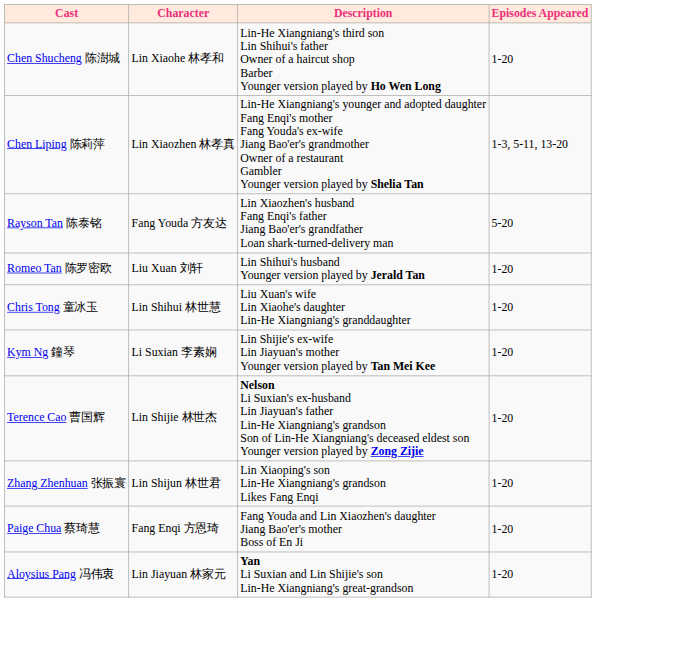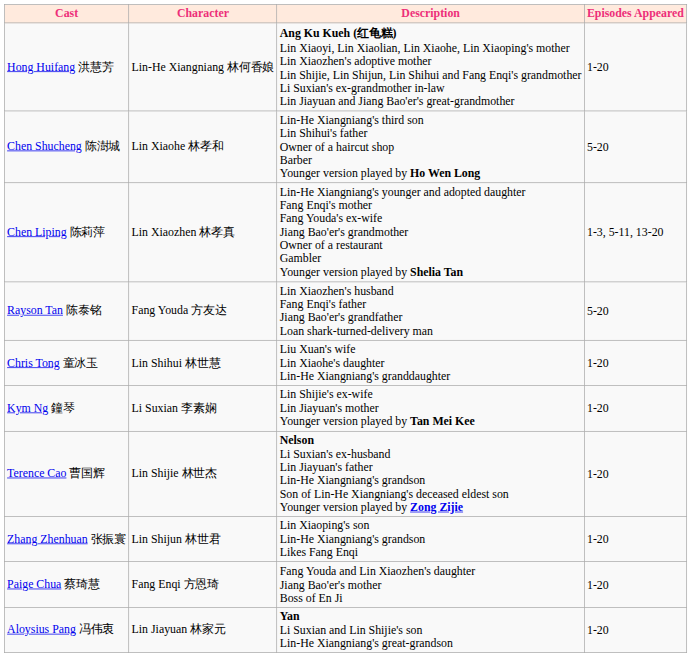+ row: Hong Huifang 洪慧芳 | Lin-He Xiangniang 林何香娘 | Ang Ku Kueh (红龟糕) Lin Xiaoyi, Lin Xiaolian, Lin Xiaohe, Lin Xiaoping's mother Lin Xiaozhen's adoptive mother Lin Shijie, Lin Shijun, Lin Shihui and Fang Enqi's grandmother Li Suxian's ex-grandmother in-law Lin Jiayuan and Jiang Bao'er's great-grandmother | 1-20
Chen Shucheng 陈澍城 | Episodes Appeared: 1-20 -> 5-20
- row: Romeo Tan 陈罗密欧 | Liu Xuan 刘轩 | Lin Shihui's husband Younger version played by Jerald Tan | 1-20
